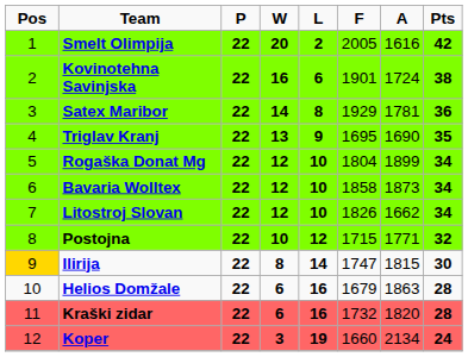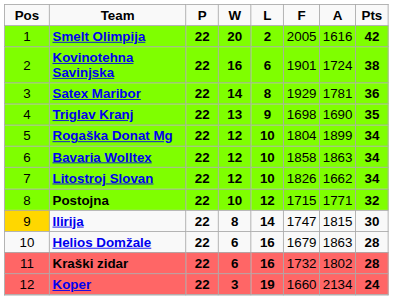Triglav Kranj | F: 1695 -> 1698
Bavaria Wolltex | A: 1873 -> 1863
Kraški zidar | A: 1820 -> 1802
